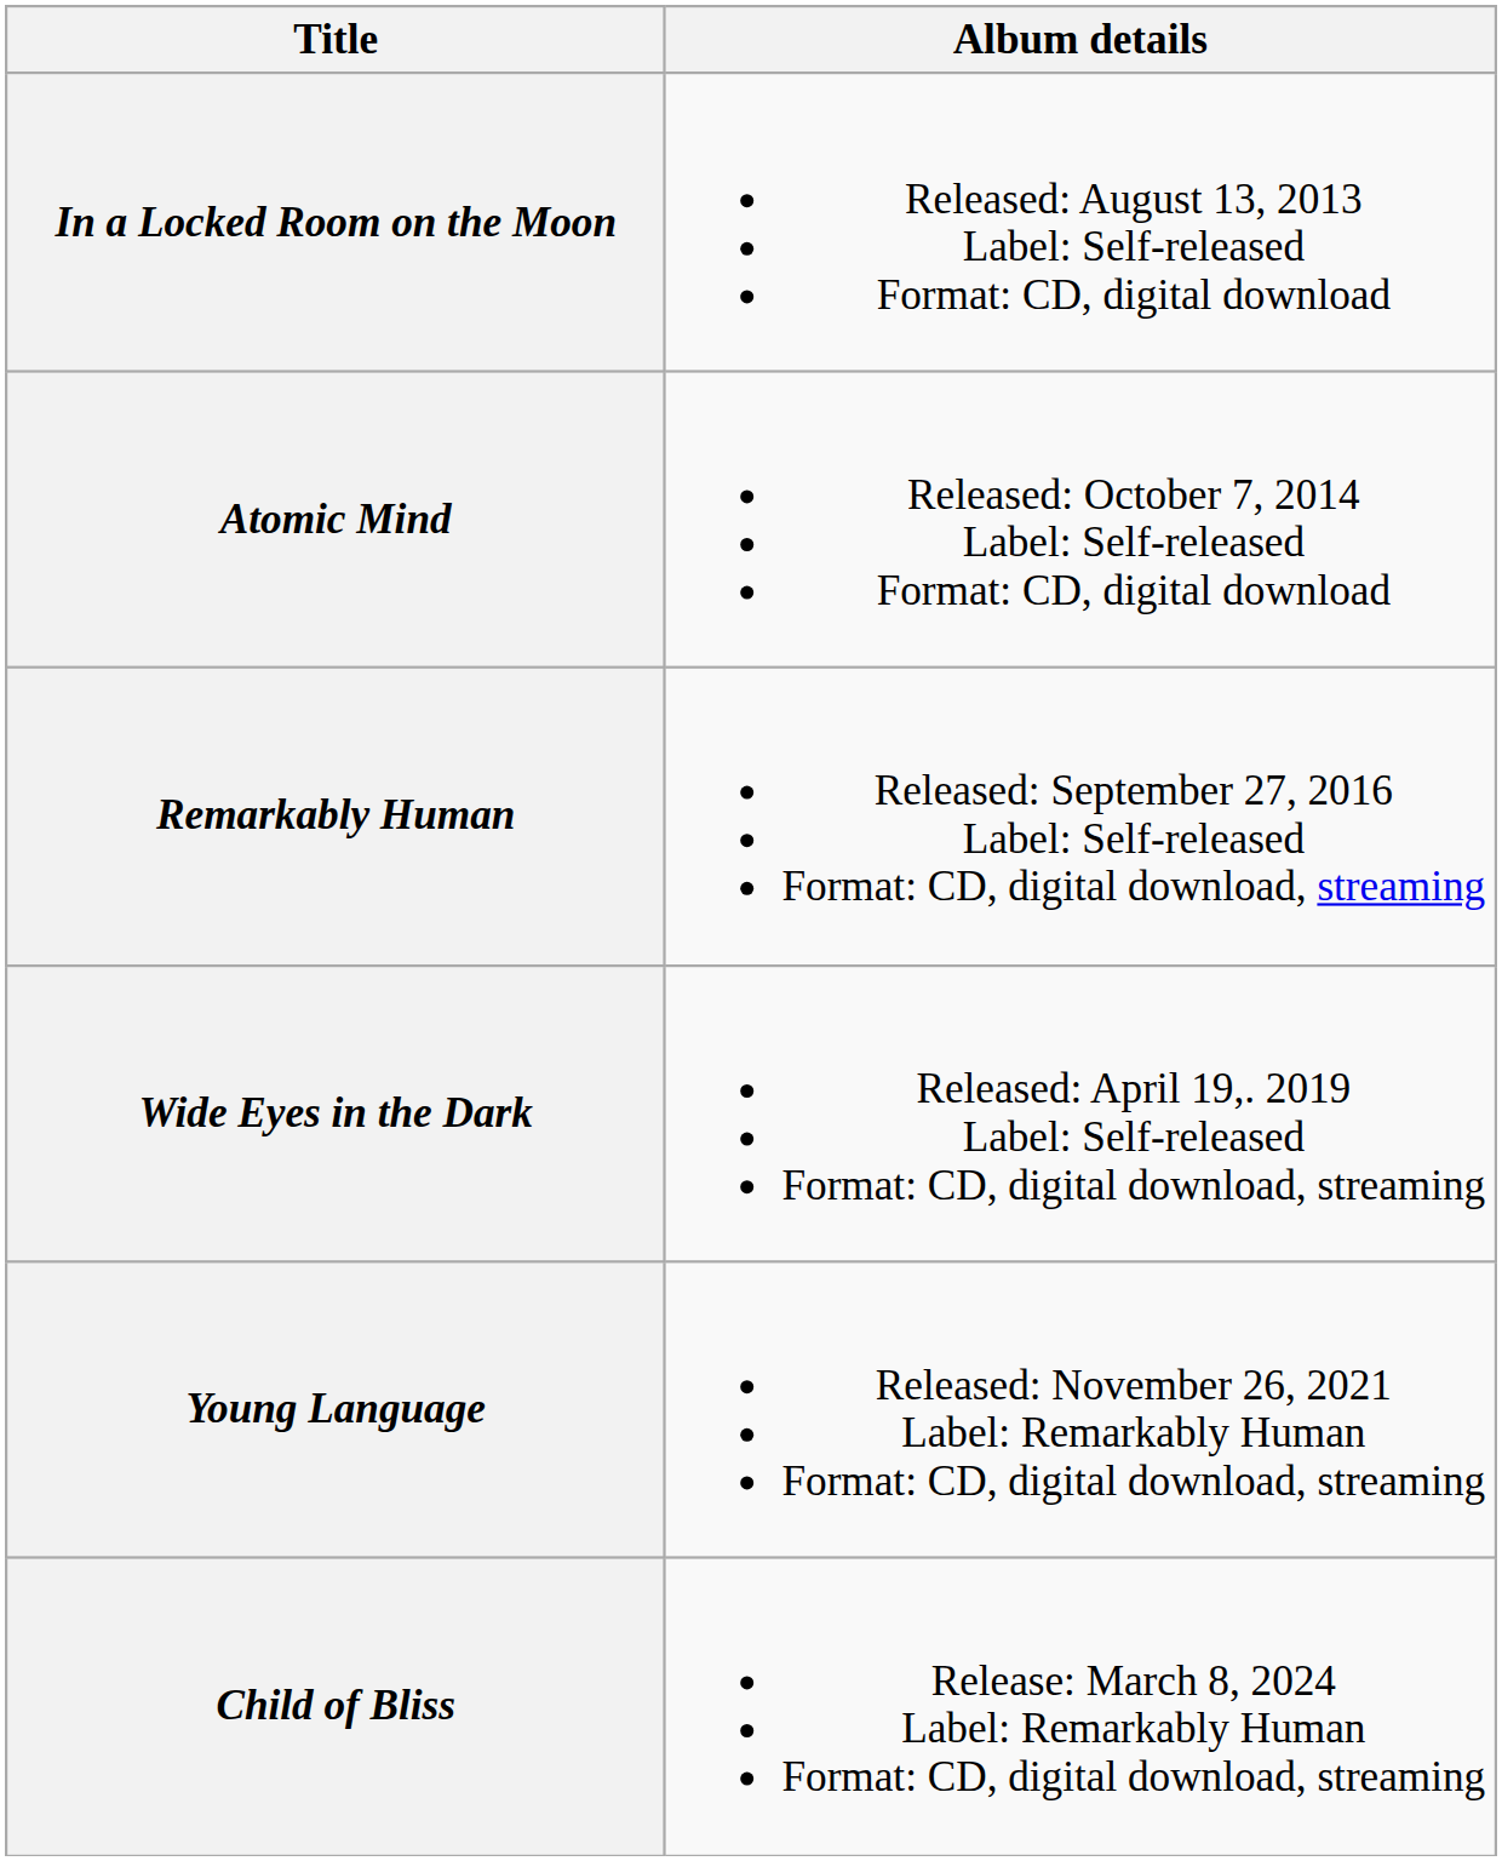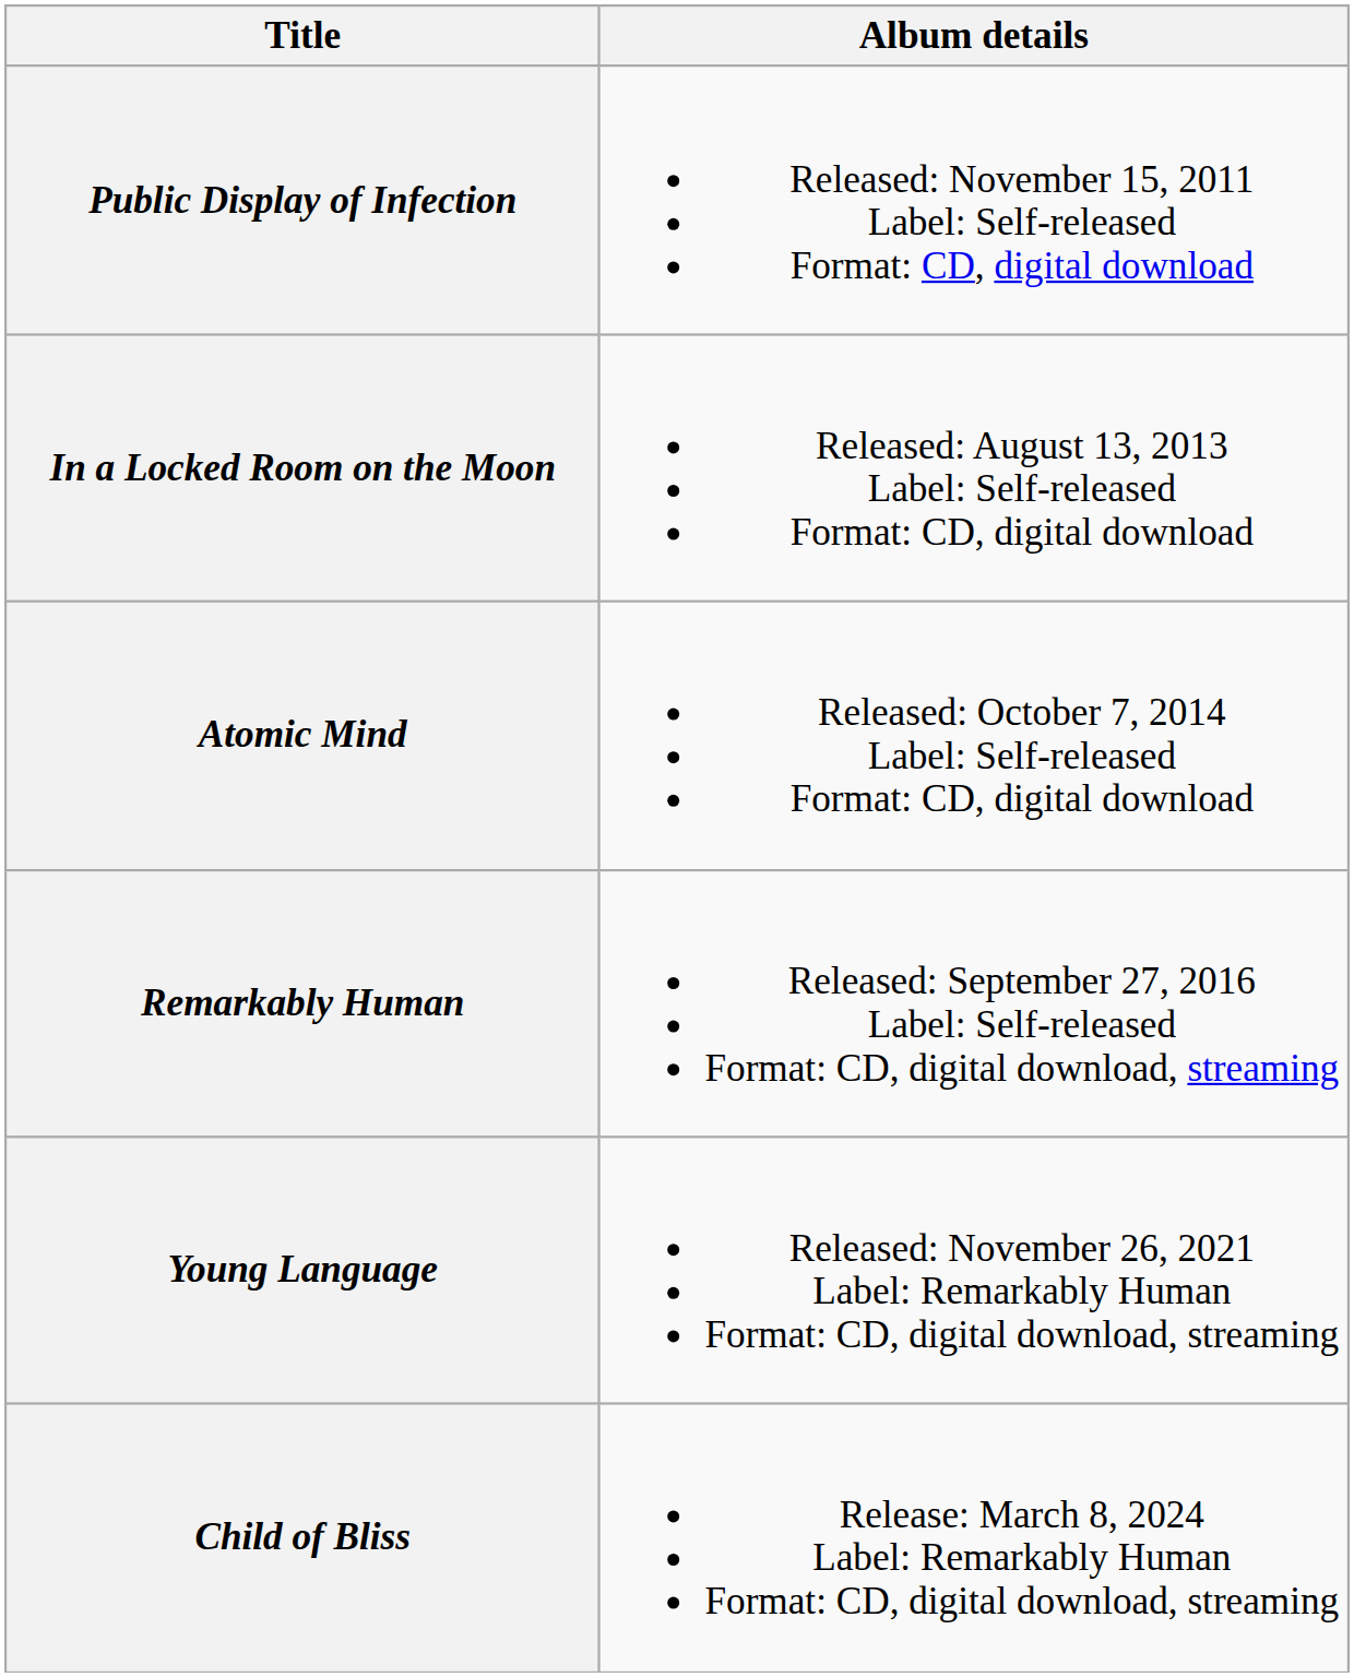+ row: Public Display of Infection | Released: November 15, 2011 Label: Self-released Format: CD, digital download
- row: Wide Eyes in the Dark | Released: April 19,. 2019 Label: Self-released Format: CD, digital download, streaming
